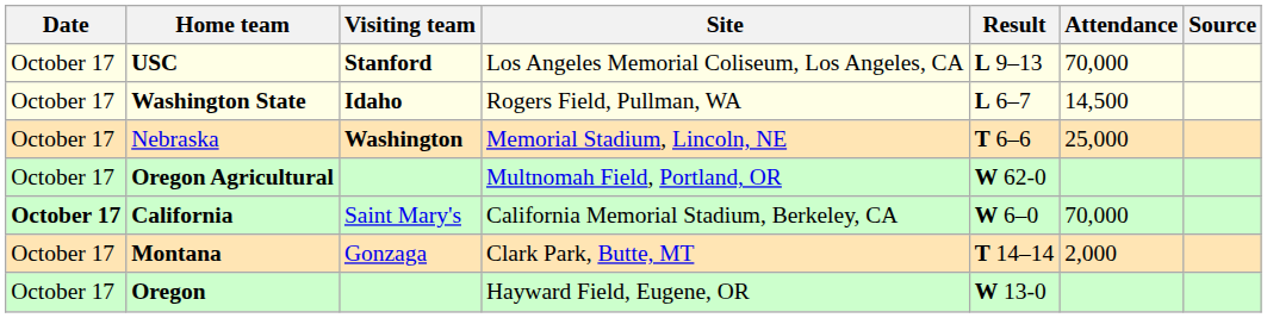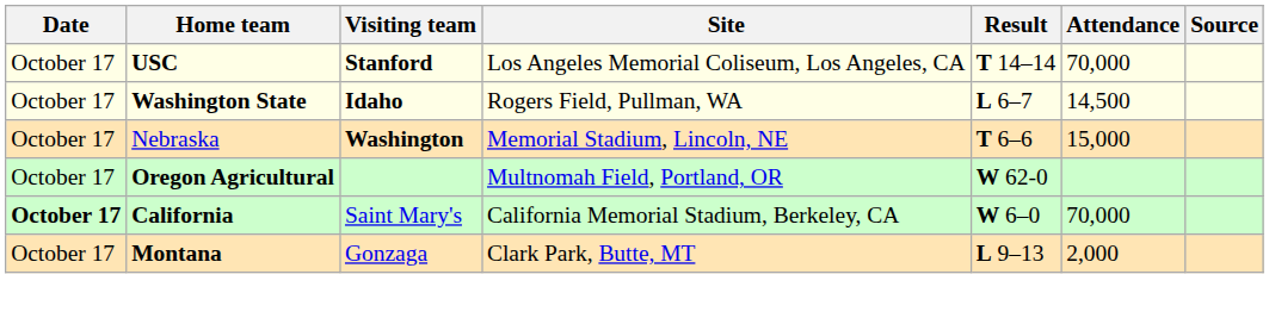USC | Result: L 9–13 -> T 14–14
Nebraska | Attendance: 25,000 -> 15,000
Montana | Result: T 14–14 -> L 9–13
- row: October 17 | Oregon | Hayward Field, Eugene, OR | W 13-0
